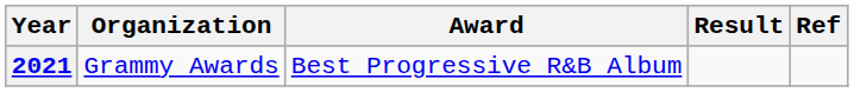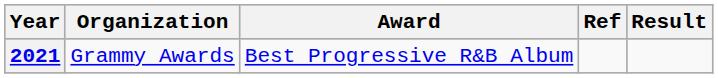columns swapped: Result <-> Ref
